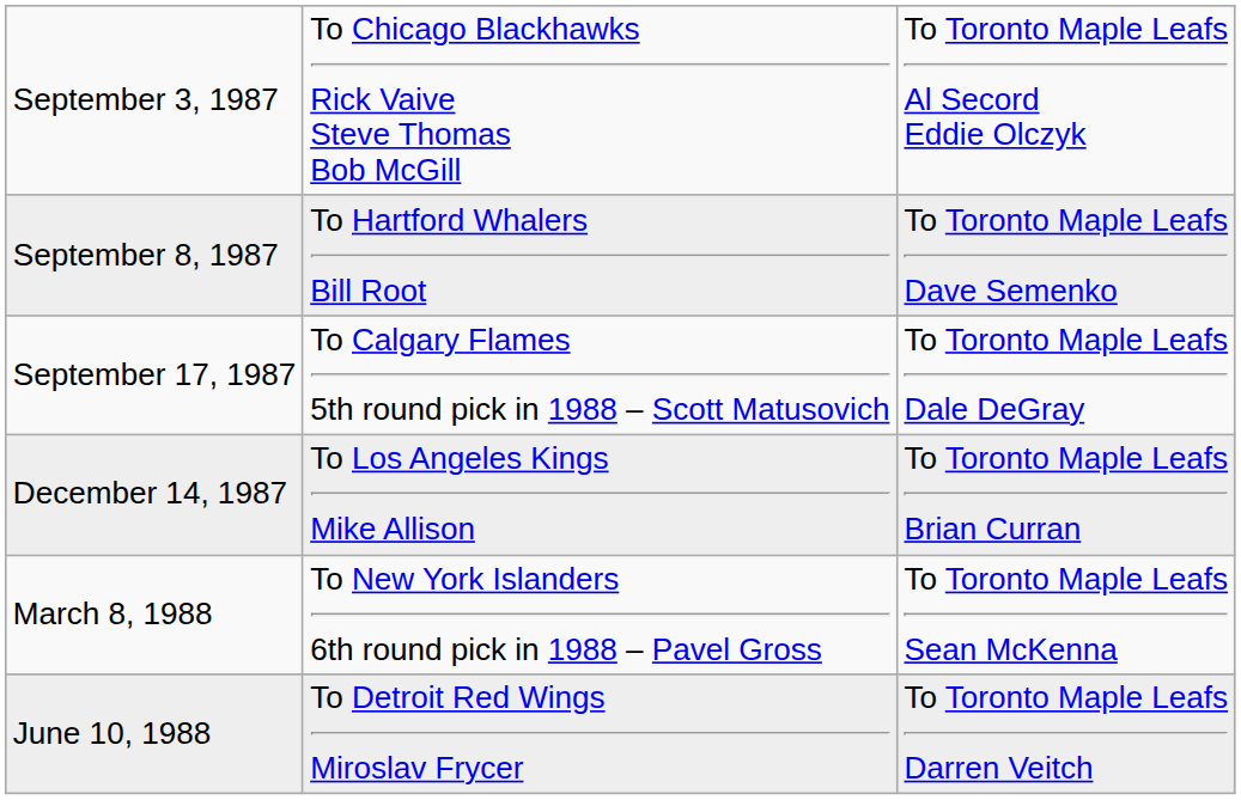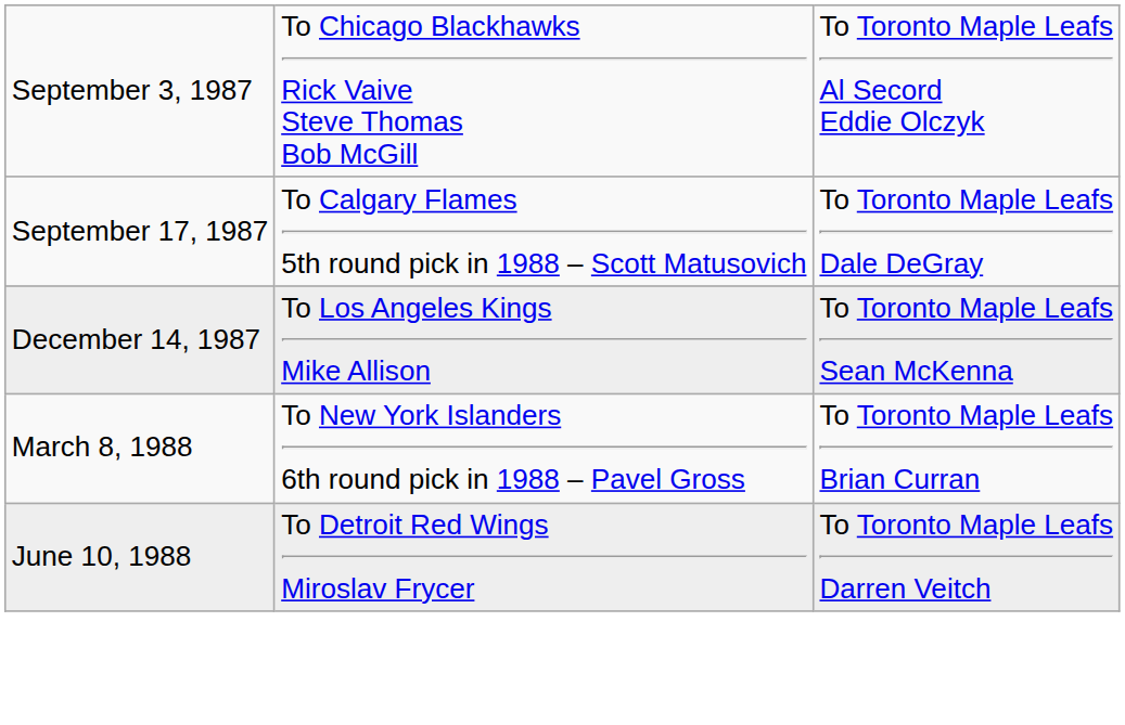- row: September 8, 1987 | To Hartford Whalers Bill Root | To Toronto Maple Leafs Dave Semenko
December 14, 1987 | column 3: To Toronto Maple Leafs Brian Curran -> To Toronto Maple Leafs Sean McKenna
March 8, 1988 | column 3: To Toronto Maple Leafs Sean McKenna -> To Toronto Maple Leafs Brian Curran
